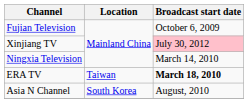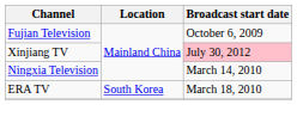ERA TV | Location: Taiwan -> South Korea
ERA TV | Broadcast start date: bold -> normal
- row: Asia N Channel | South Korea | August, 2010
